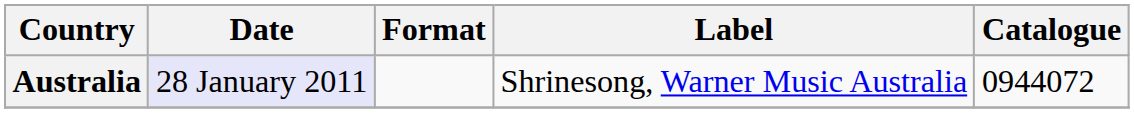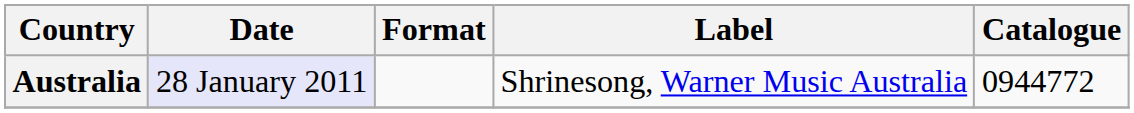Australia | Catalogue: 0944072 -> 0944772
